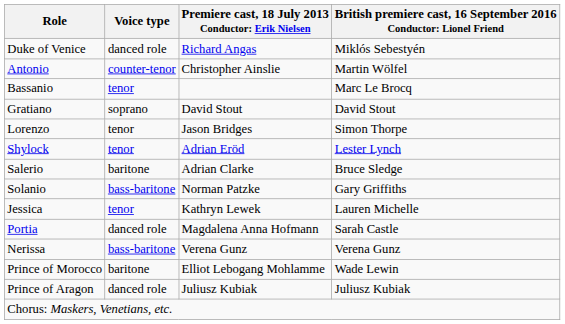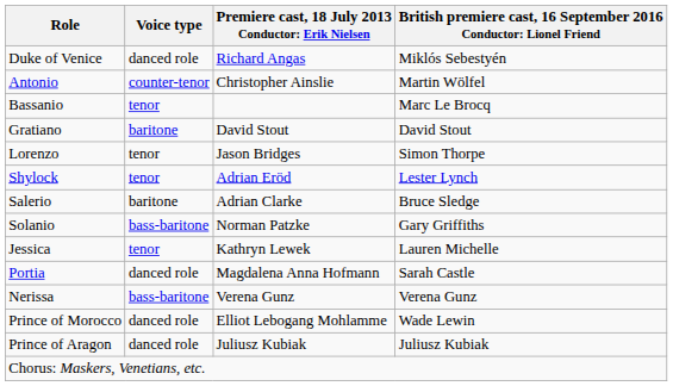Gratiano | Voice type: soprano -> baritone
Prince of Morocco | Voice type: baritone -> danced role
